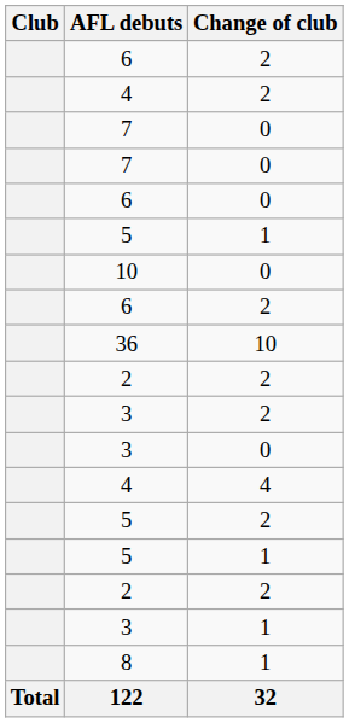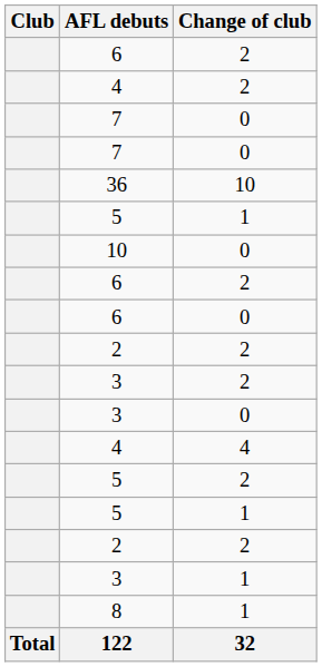rows swapped: 6 / 0 <-> 36
